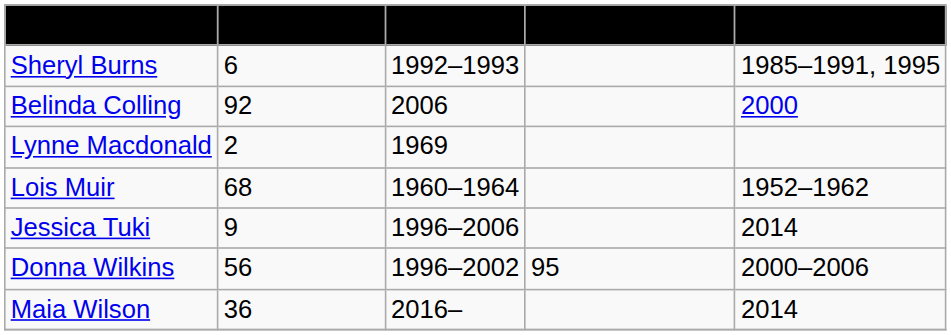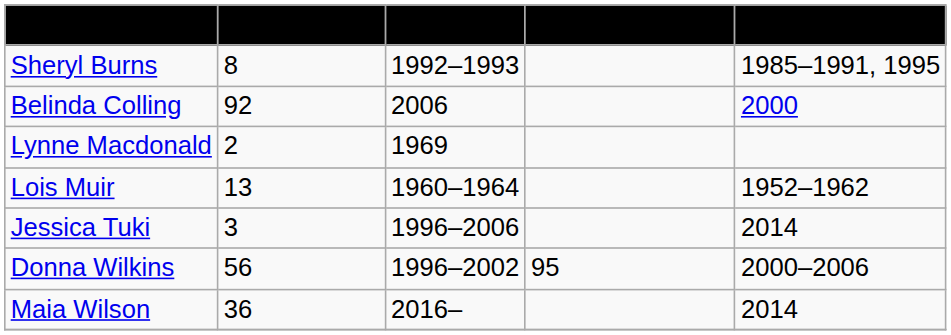Sheryl Burns | Netball Apps: 6 -> 8
Lois Muir | Netball Apps: 68 -> 13
Jessica Tuki | Netball Apps: 9 -> 3
